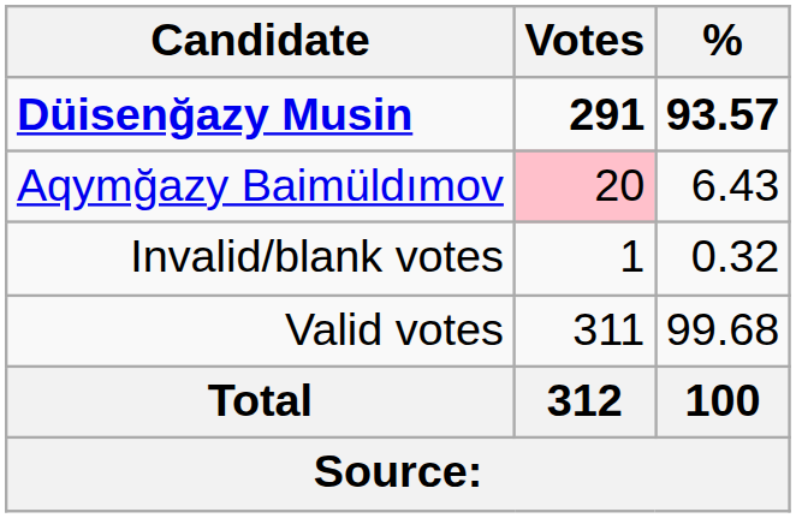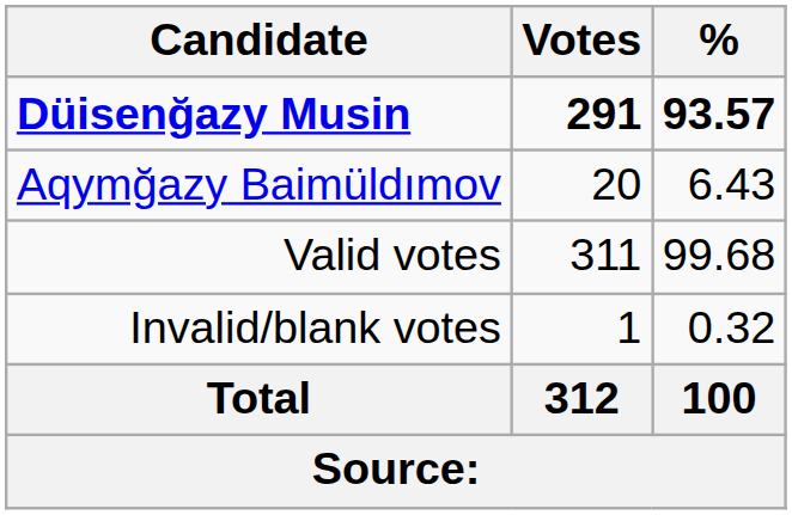Aqymğazy Baimüldımov | Votes: pink background -> no background
rows swapped: Valid votes <-> Invalid/blank votes
